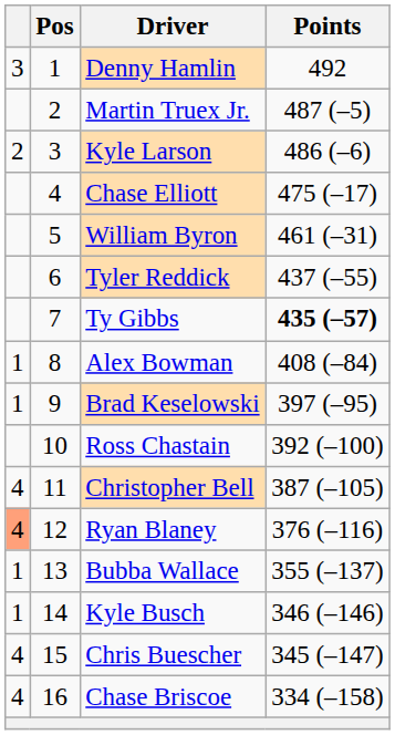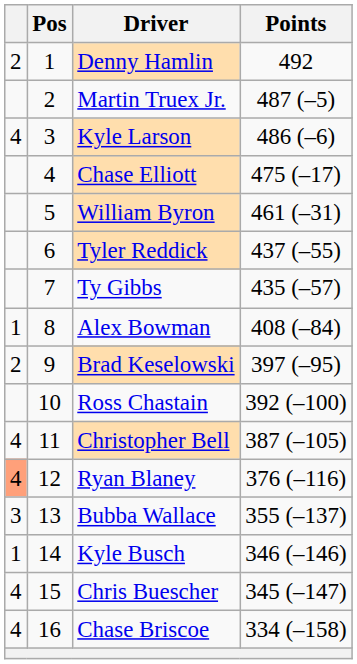Denny Hamlin | column 1: 3 -> 2
Kyle Larson | column 1: 2 -> 4
Ty Gibbs | Points: bold -> normal
Brad Keselowski | column 1: 1 -> 2
Bubba Wallace | column 1: 1 -> 3
